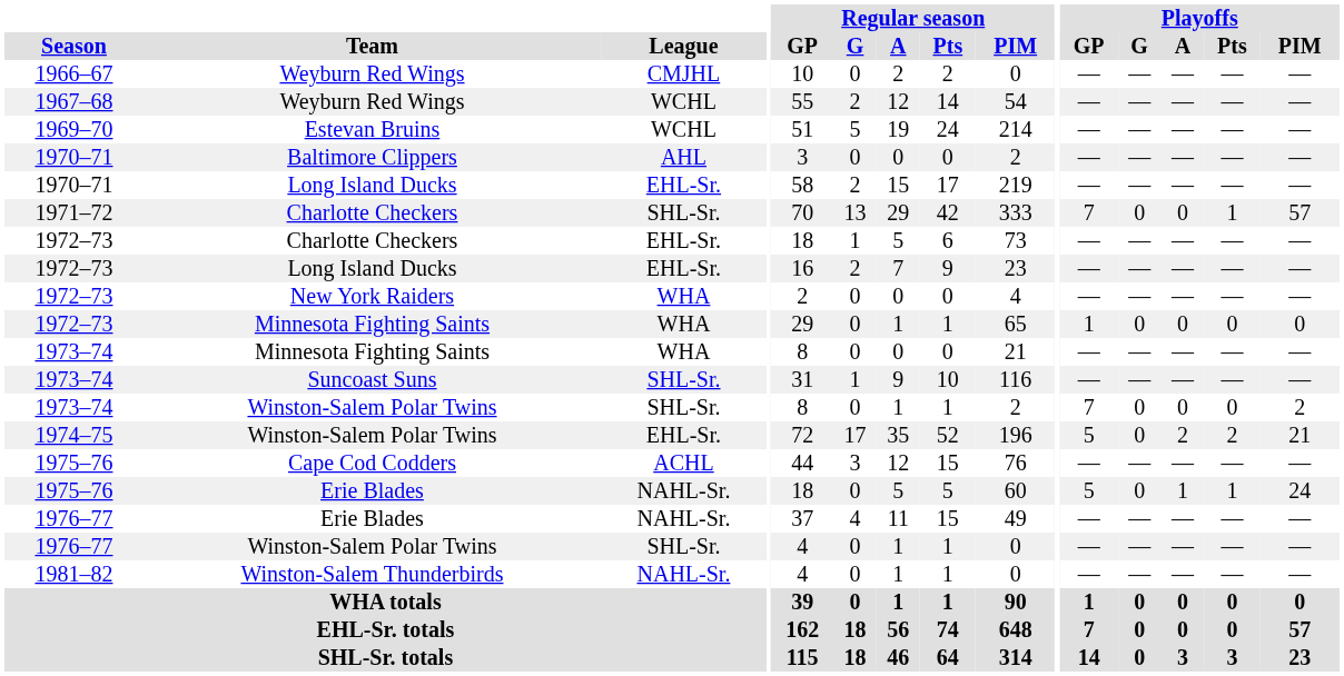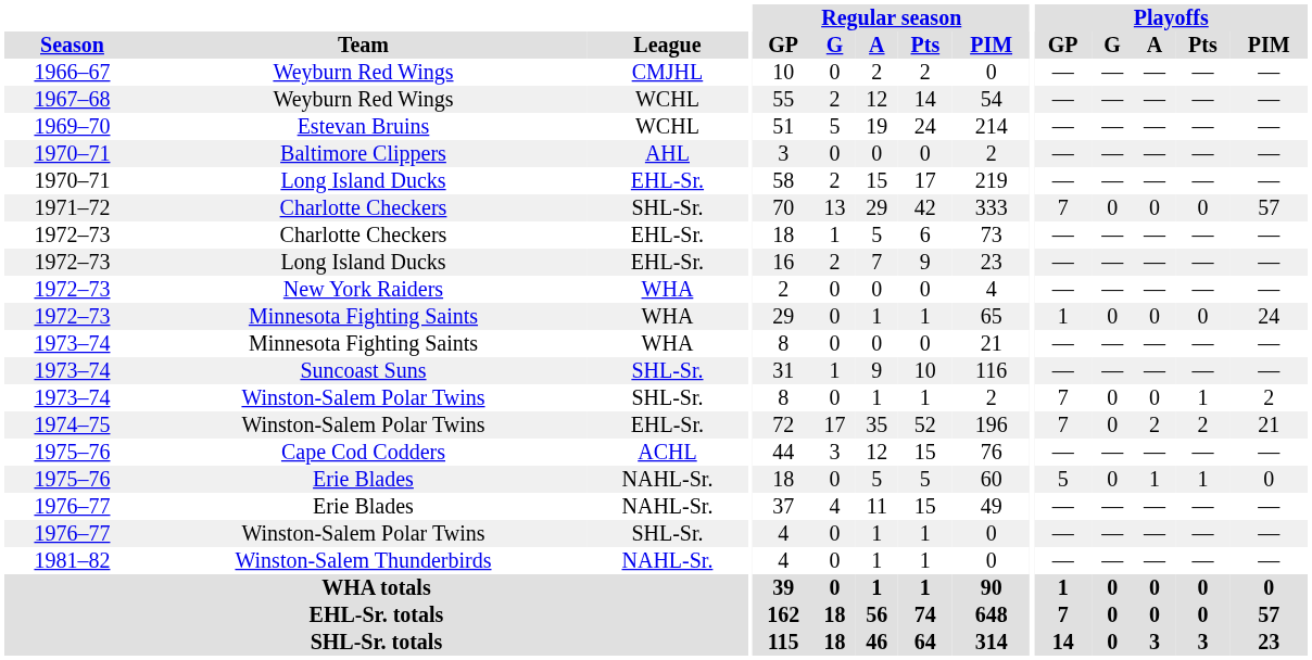1971–72 / Charlotte Checkers | Playoffs / Pts: 1 -> 0
1972–73 / Minnesota Fighting Saints | Playoffs / PIM: 0 -> 24
1973–74 / Winston-Salem Polar Twins | Playoffs / Pts: 0 -> 1
1974–75 / Winston-Salem Polar Twins | Playoffs / GP: 5 -> 7
1975–76 / Erie Blades | Playoffs / PIM: 24 -> 0
